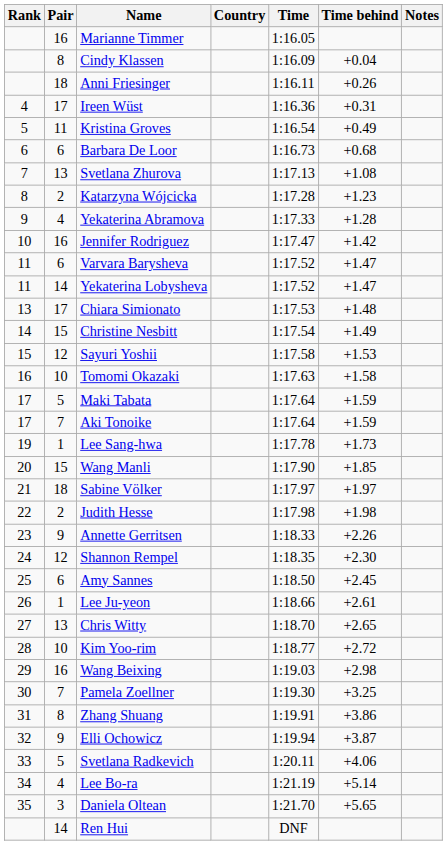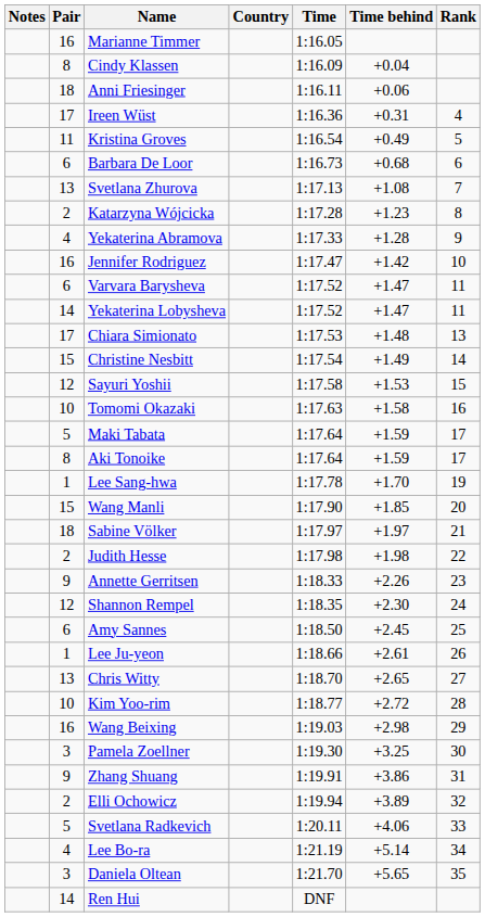columns swapped: Rank <-> Notes
Anni Friesinger | Time behind: +0.26 -> +0.06
Aki Tonoike | Pair: 7 -> 8
Lee Sang-hwa | Time behind: +1.73 -> +1.70
Pamela Zoellner | Pair: 7 -> 3
Zhang Shuang | Pair: 8 -> 9
Elli Ochowicz | Pair: 9 -> 2
Elli Ochowicz | Time behind: +3.87 -> +3.89
